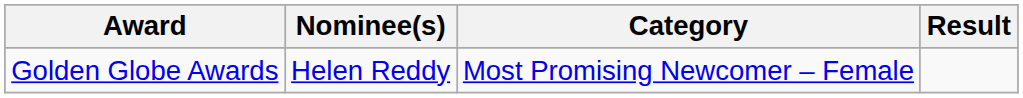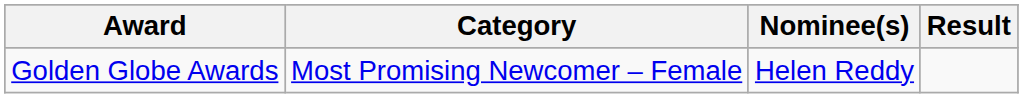columns swapped: Category <-> Nominee(s)
